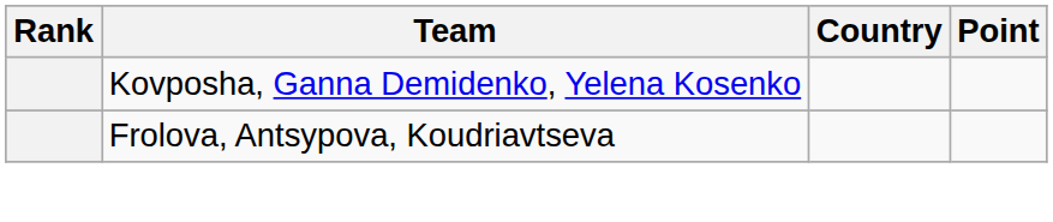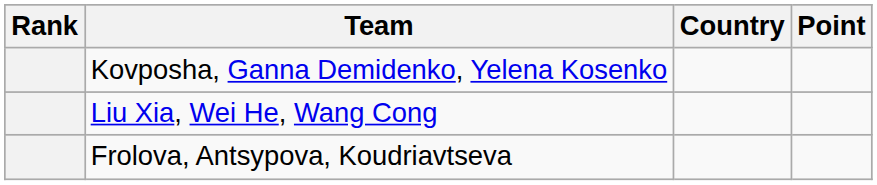+ row: Liu Xia, Wei He, Wang Cong
